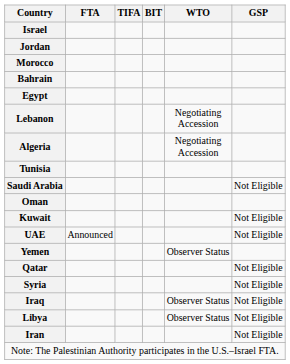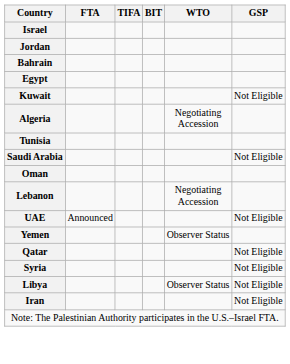- row: Morocco
rows swapped: Lebanon <-> Kuwait
- row: Iraq | Observer Status | Not Eligible
